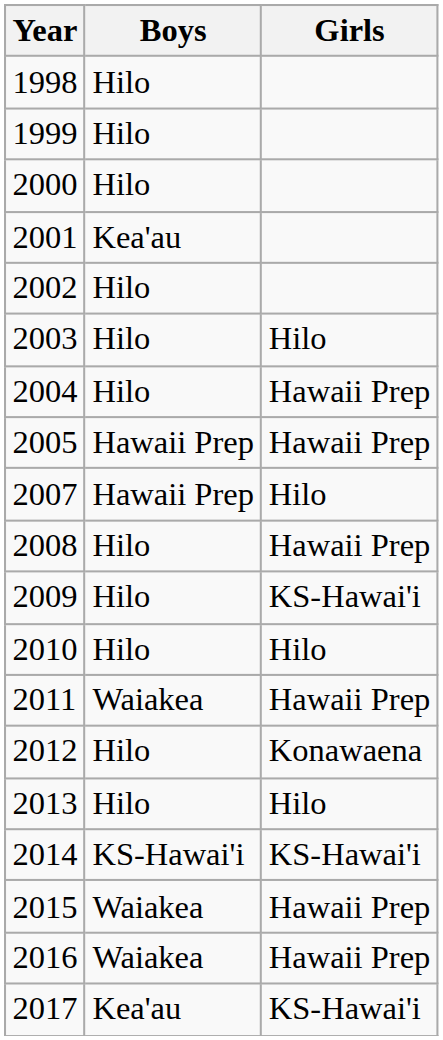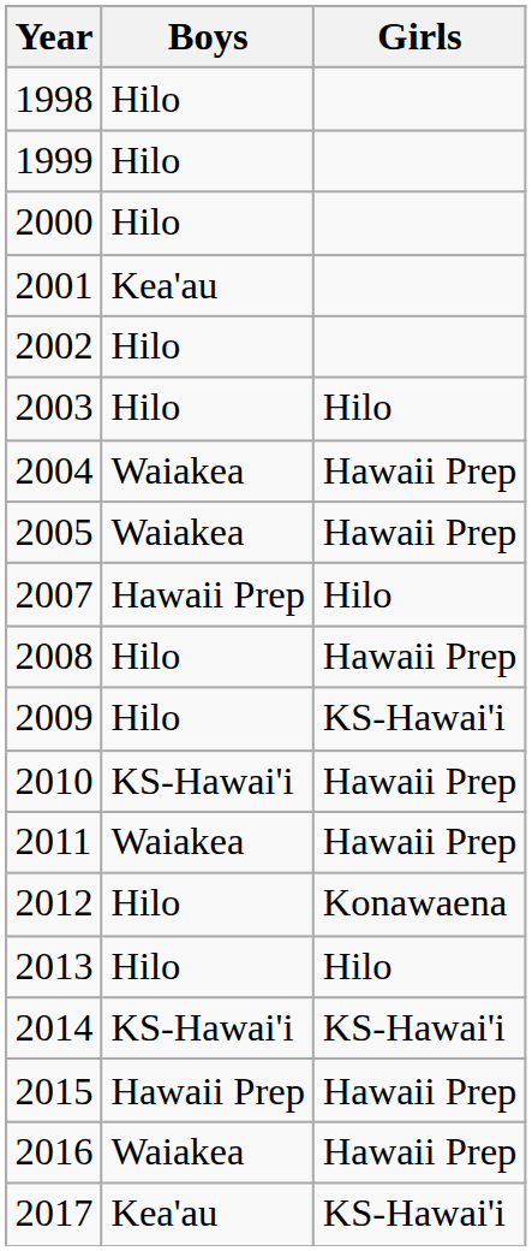2004 | Boys: Hilo -> Waiakea
2005 | Boys: Hawaii Prep -> Waiakea
2010 | Boys: Hilo -> KS-Hawai'i
2010 | Girls: Hilo -> Hawaii Prep
2015 | Boys: Waiakea -> Hawaii Prep
